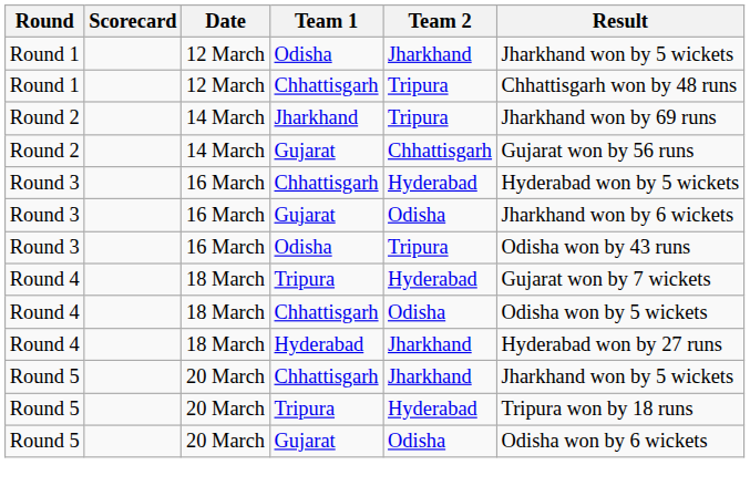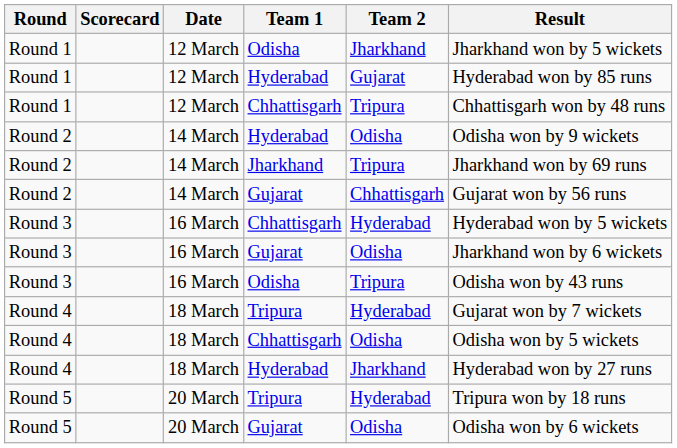+ row: Round 1 | 12 March | Hyderabad | Gujarat | Hyderabad won by 85 runs
+ row: Round 2 | 14 March | Hyderabad | Odisha | Odisha won by 9 wickets
- row: Round 5 | 20 March | Chhattisgarh | Jharkhand | Jharkhand won by 5 wickets
